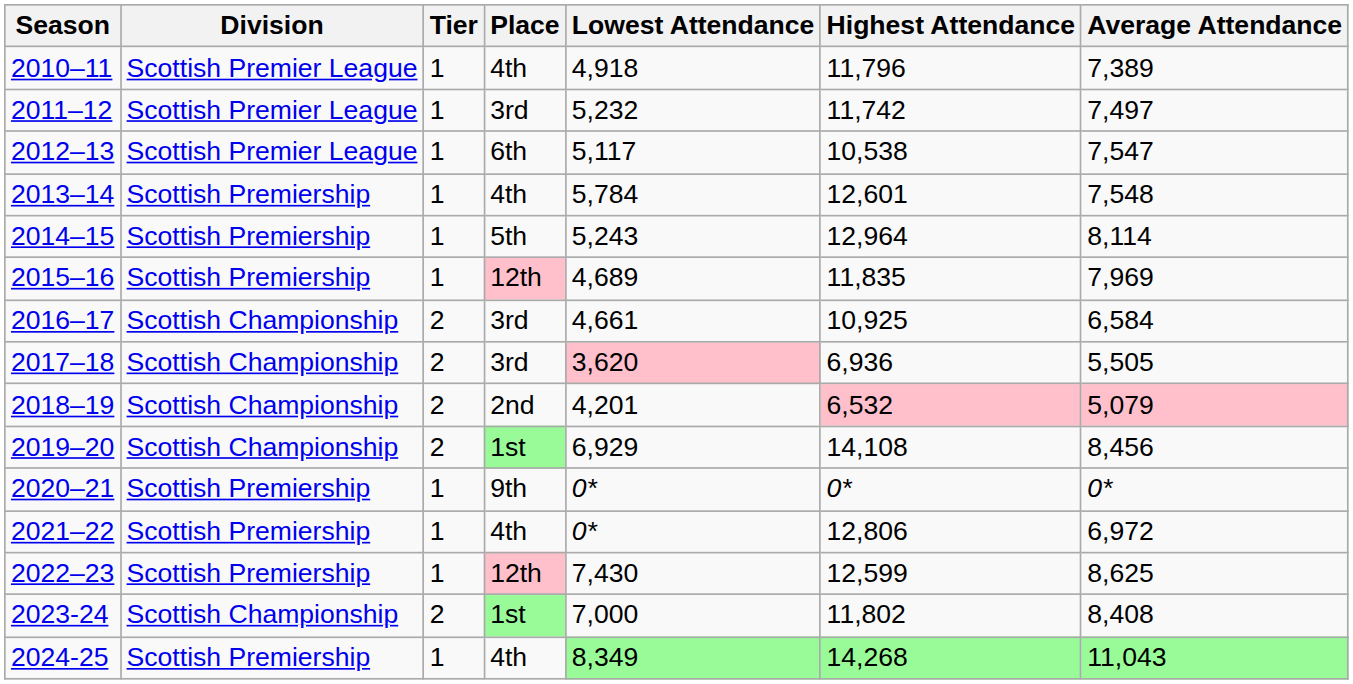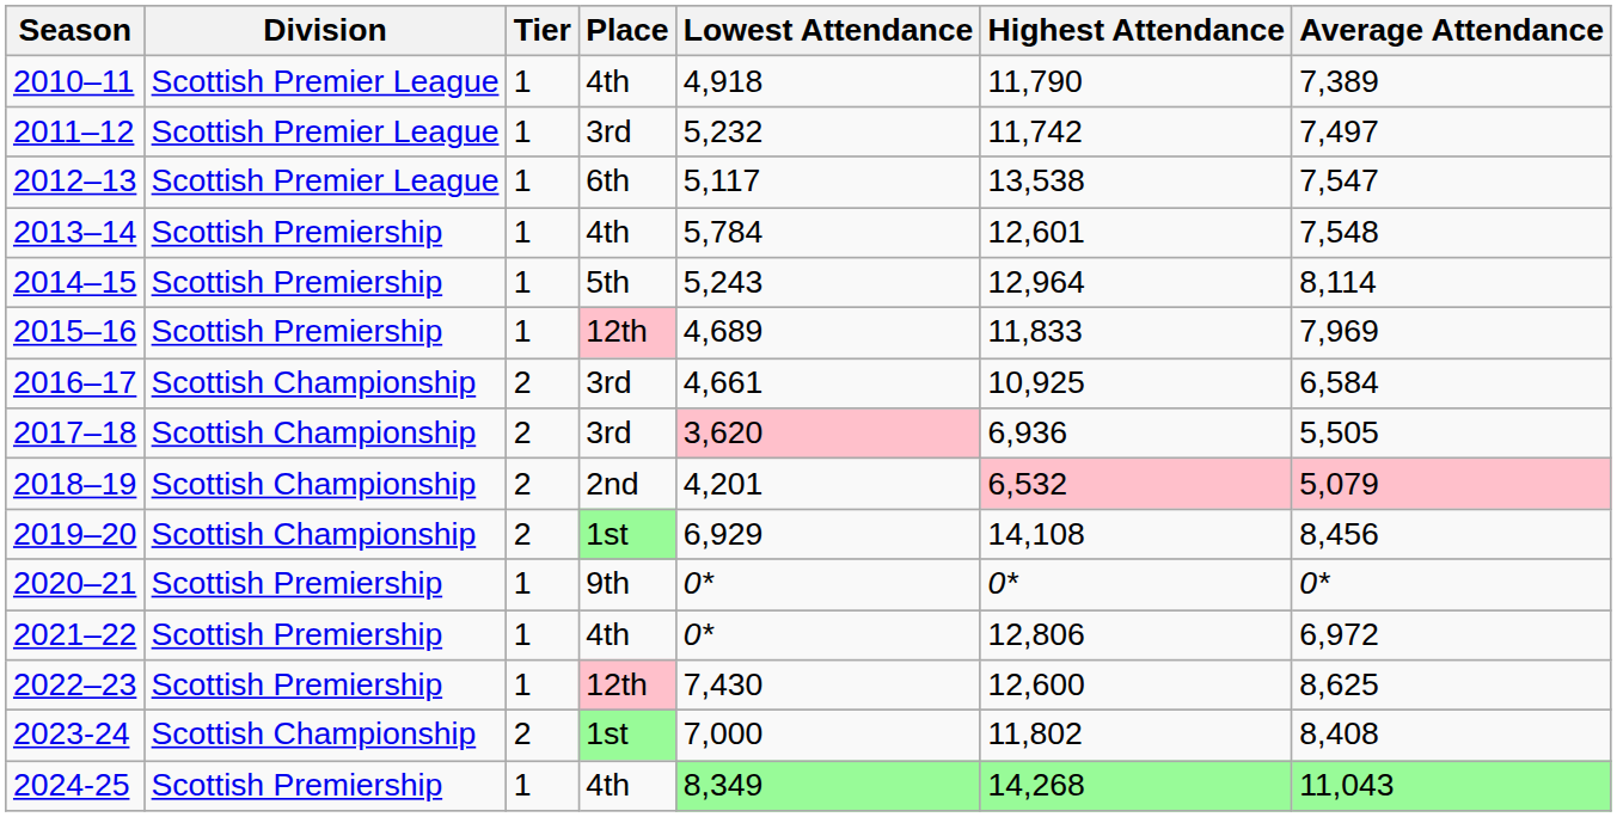2010–11 | Highest Attendance: 11,796 -> 11,790
2012–13 | Highest Attendance: 10,538 -> 13,538
2015–16 | Highest Attendance: 11,835 -> 11,833
2022–23 | Highest Attendance: 12,599 -> 12,600
